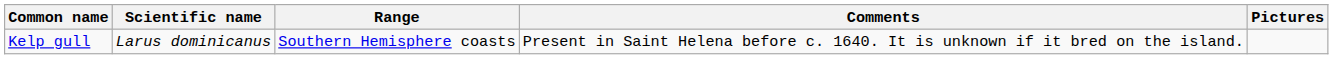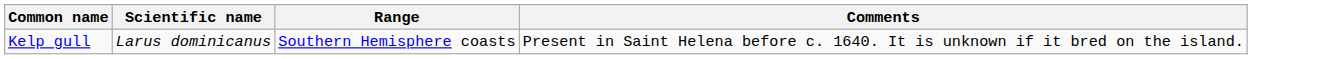- column: Pictures
